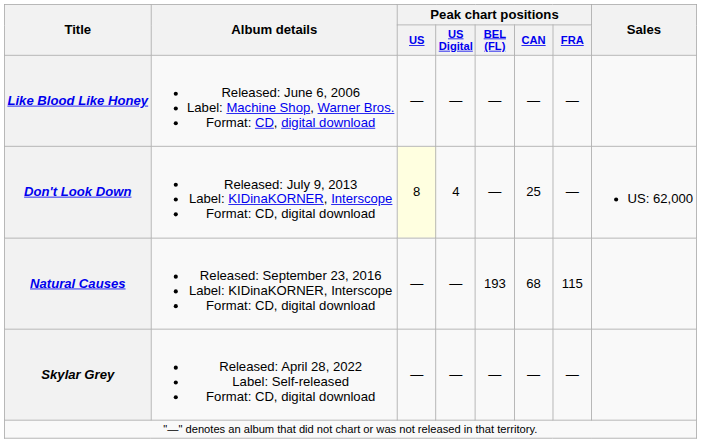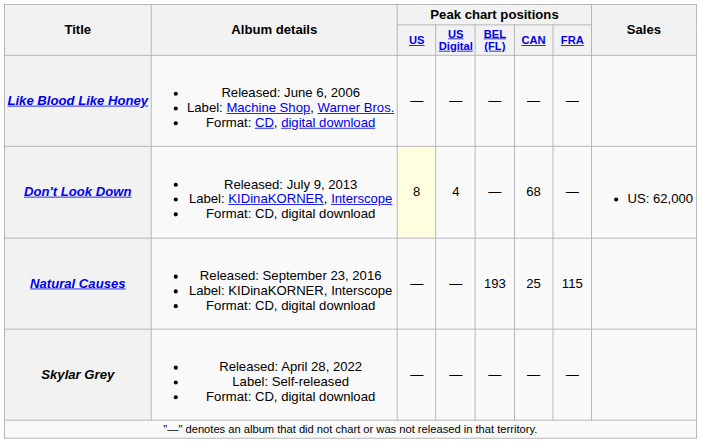Don't Look Down | Peak chart positions / CAN: 25 -> 68
Natural Causes | Peak chart positions / CAN: 68 -> 25
